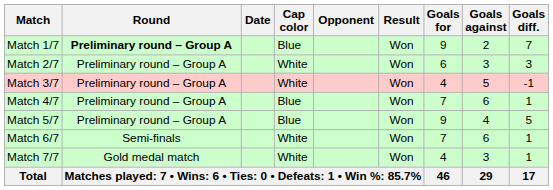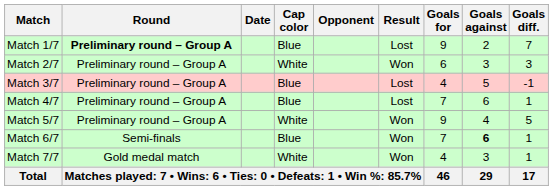Match 1/7 | Result: Won -> Lost
Match 3/7 | Cap color: White -> Blue
Match 3/7 | Result: Won -> Lost
Match 4/7 | Result: Won -> Lost
Match 5/7 | Cap color: Blue -> White
Match 6/7 | Cap color: White -> Blue
Match 6/7 | Goals against: normal -> bold
